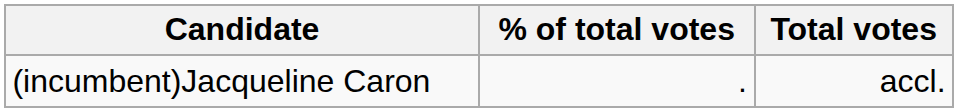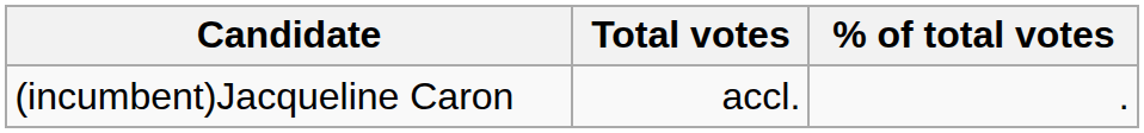columns swapped: Total votes <-> % of total votes
